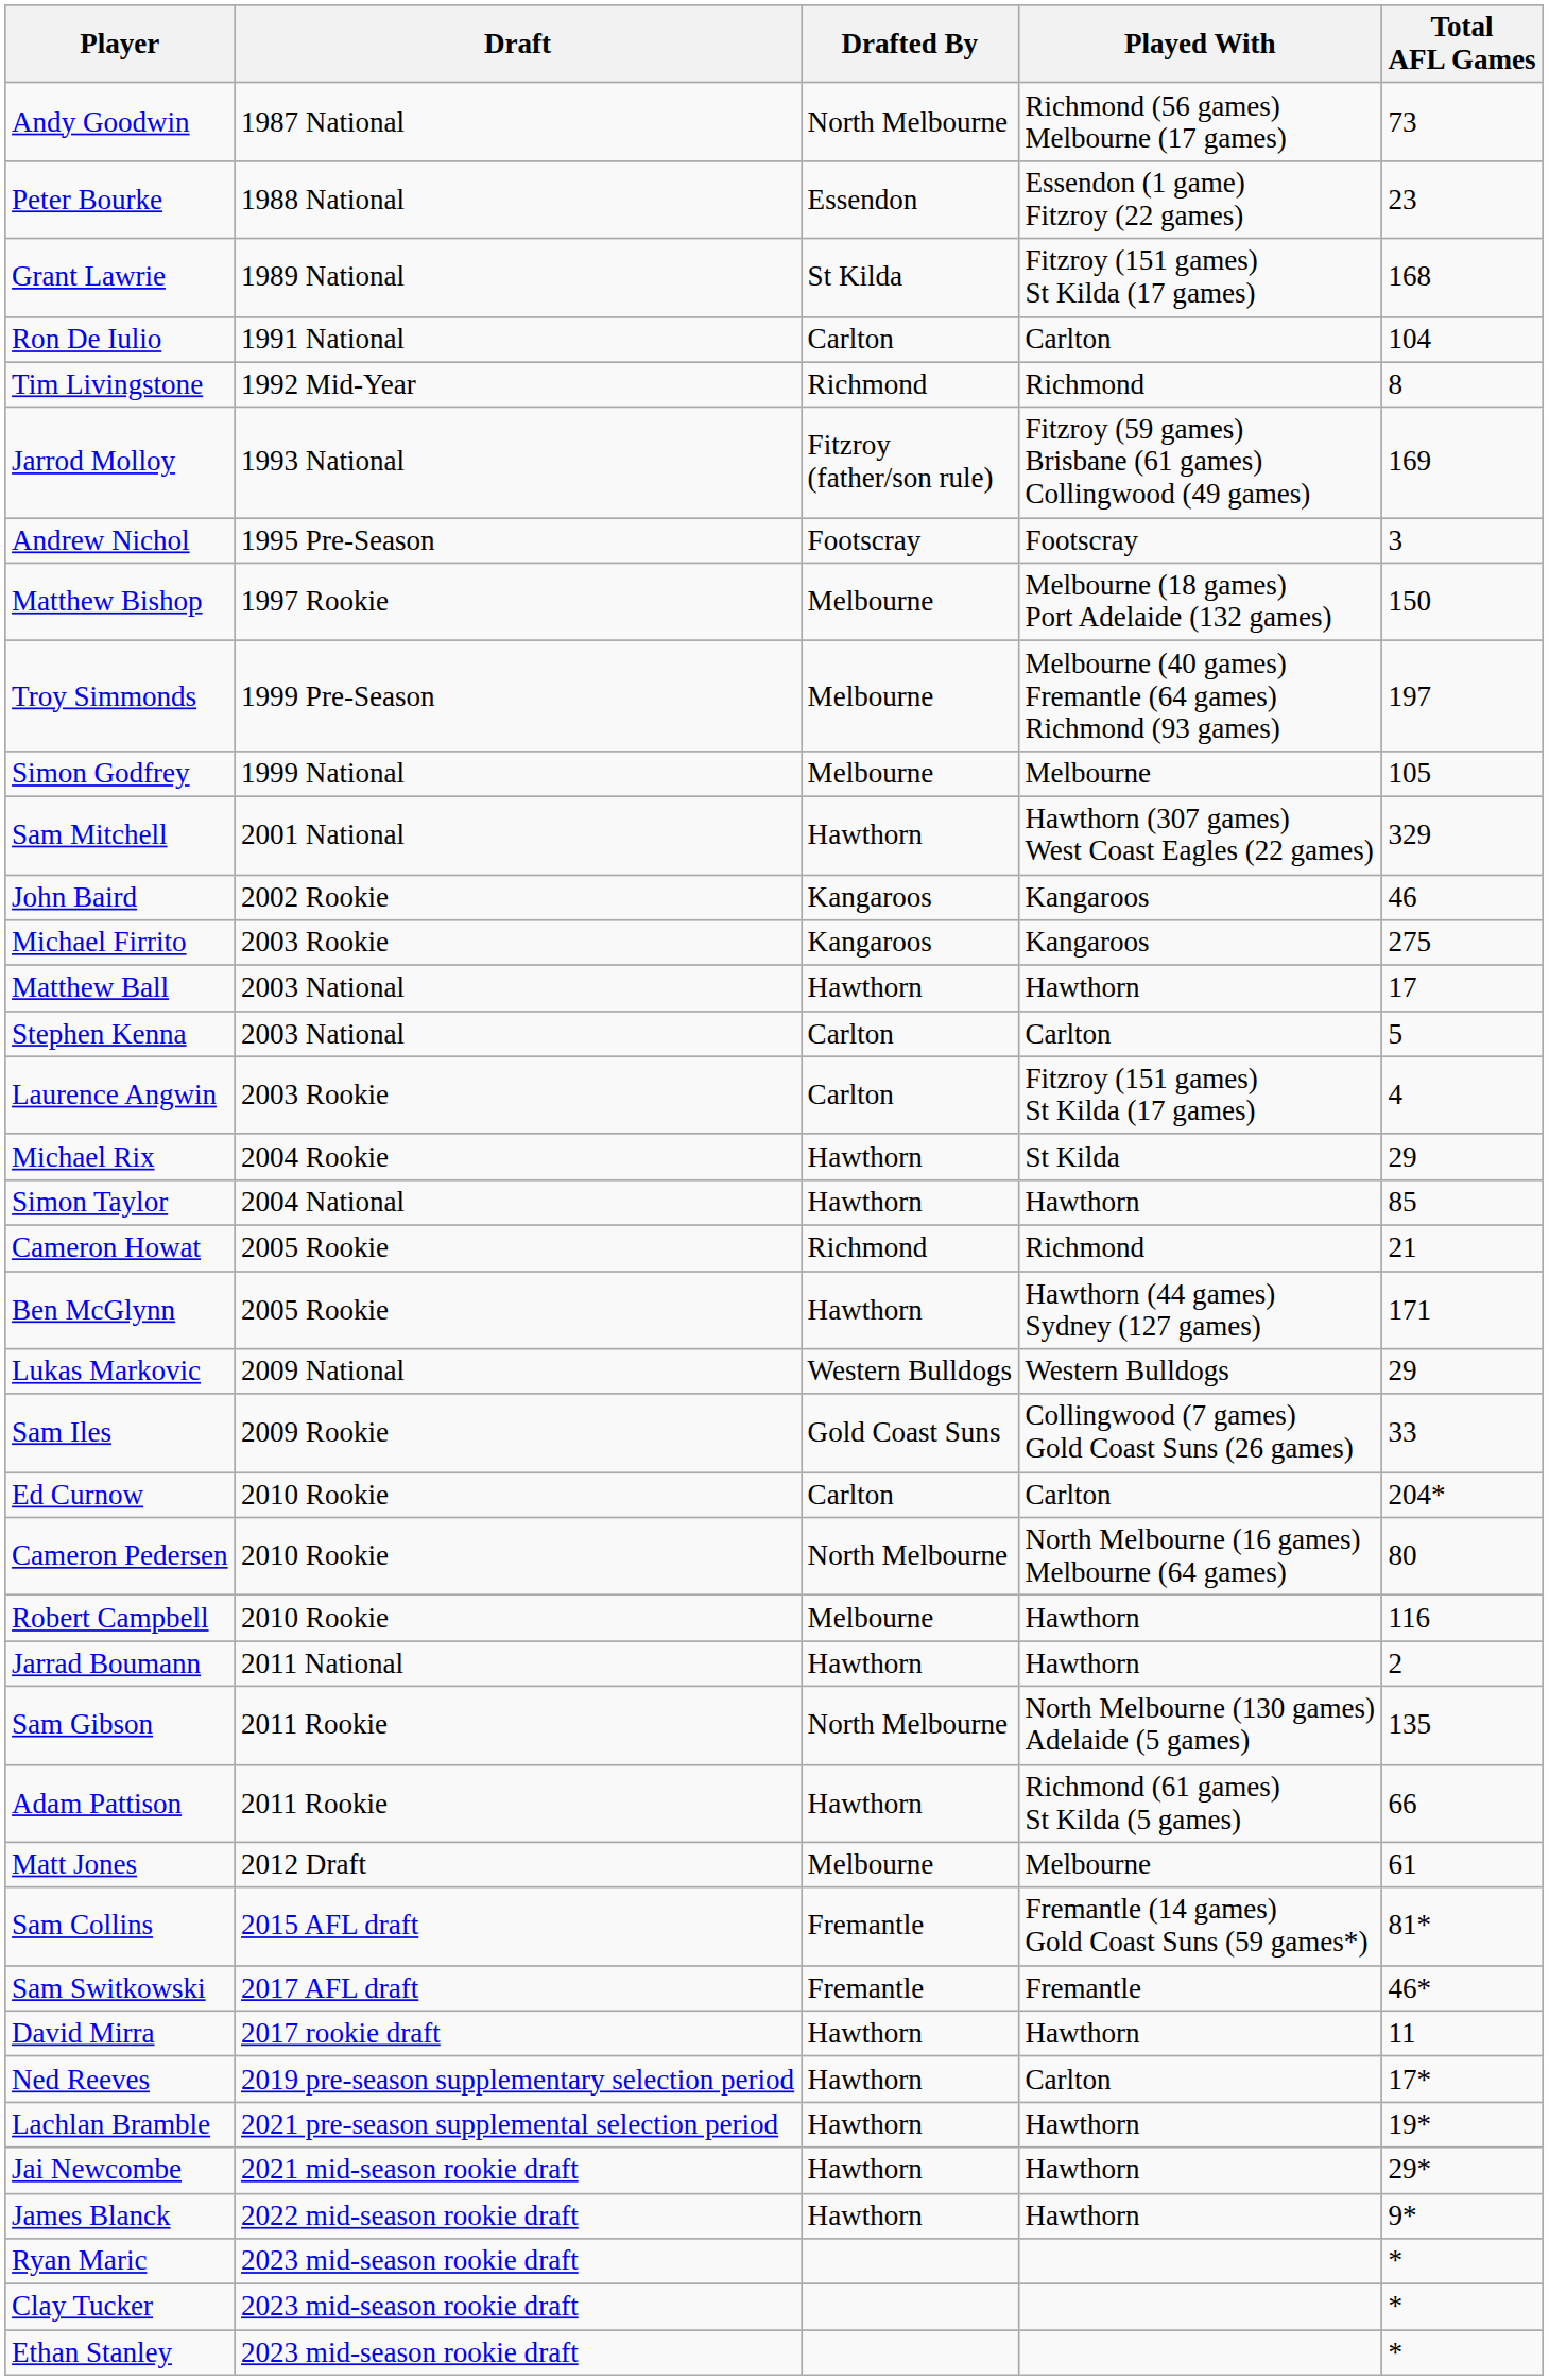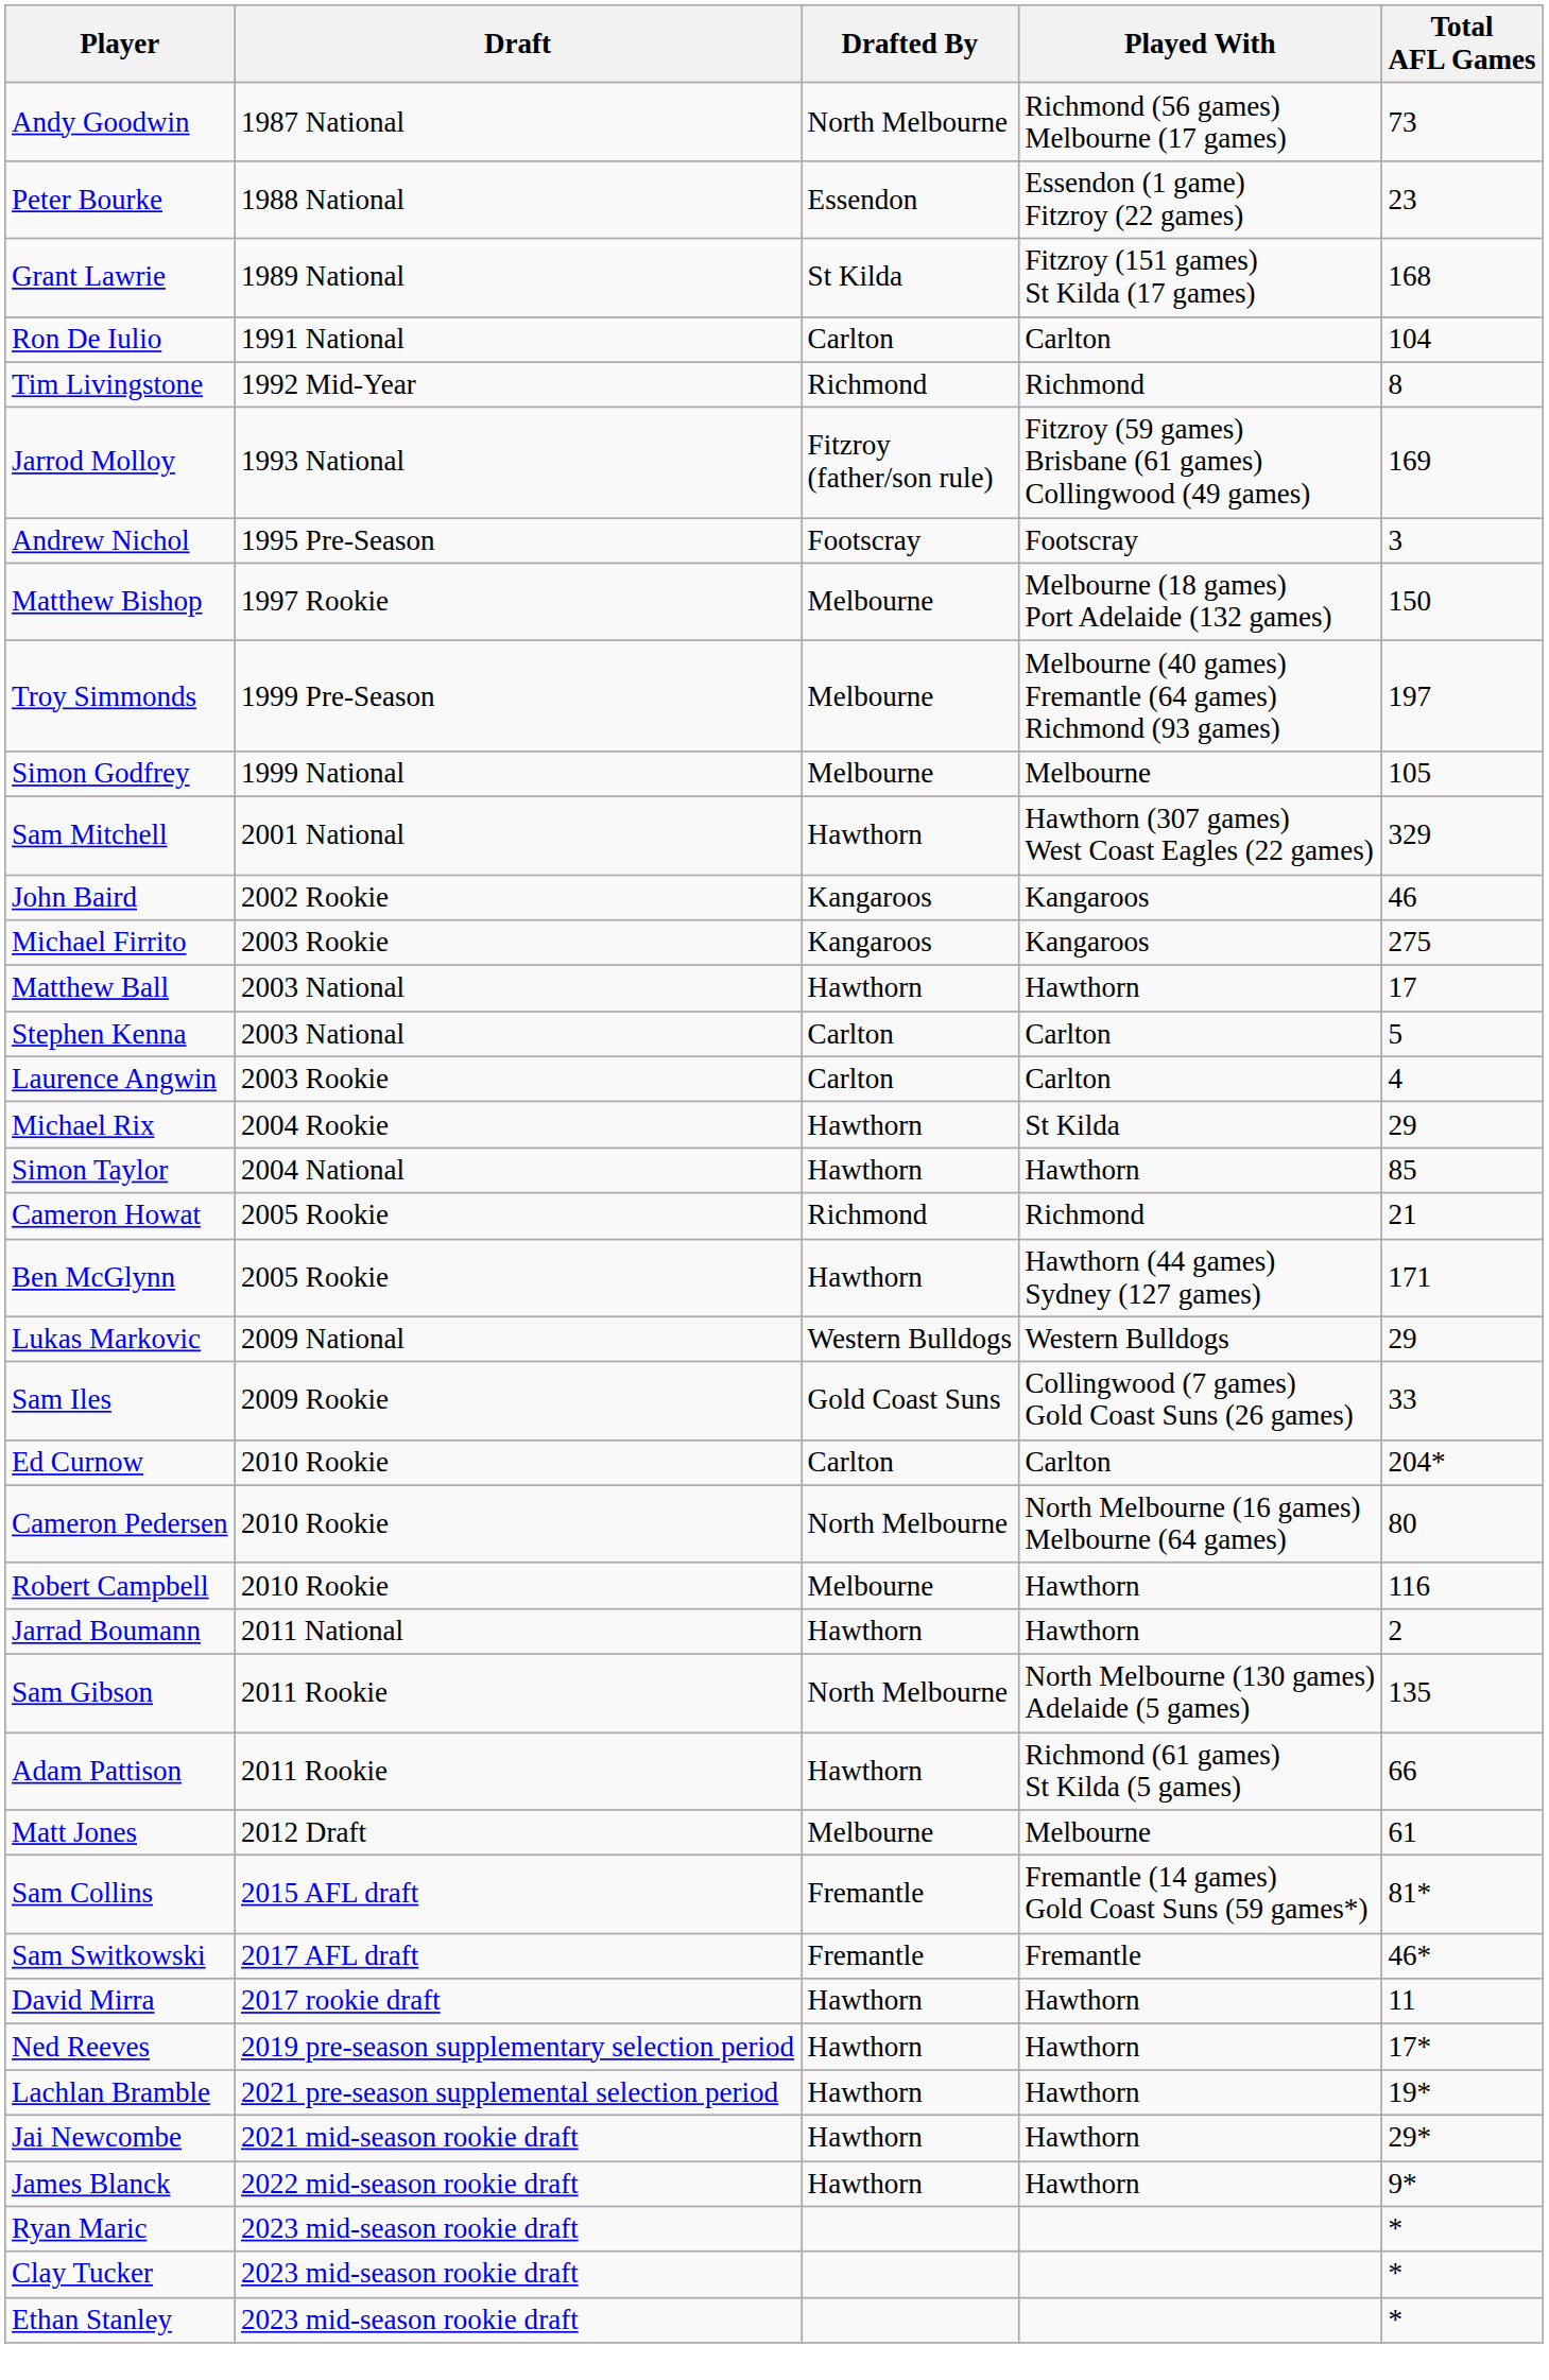Laurence Angwin | Played With: Fitzroy (151 games) St Kilda (17 games) -> Carlton
Ned Reeves | Played With: Carlton -> Hawthorn
